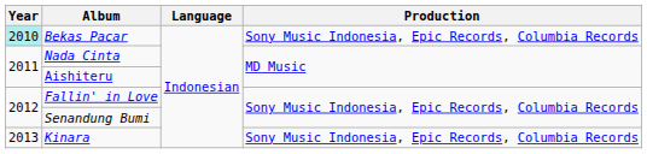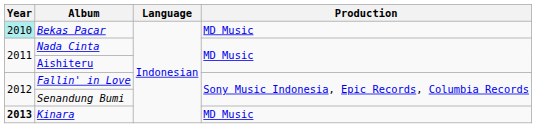Bekas Pacar | Production: Sony Music Indonesia, Epic Records, Columbia Records -> MD Music
Kinara | Year: normal -> bold
Kinara | Production: Sony Music Indonesia, Epic Records, Columbia Records -> MD Music
